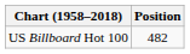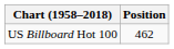US Billboard Hot 100 | Position: 482 -> 462
